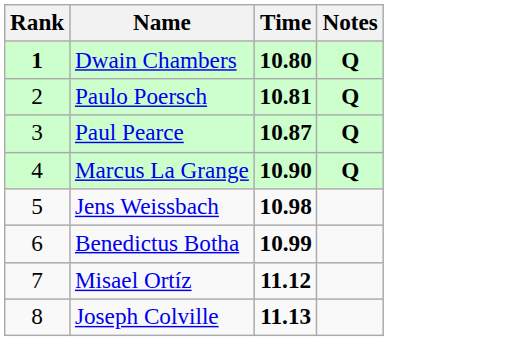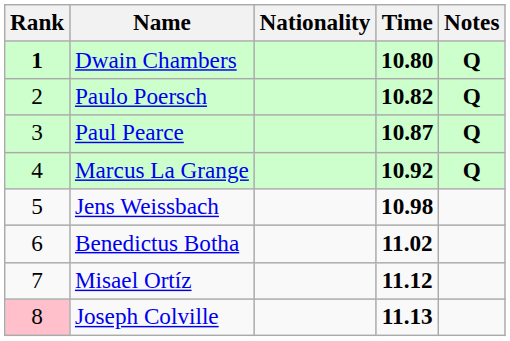+ column: Nationality
Paulo Poersch | Time: 10.81 -> 10.82
Marcus La Grange | Time: 10.90 -> 10.92
Benedictus Botha | Time: 10.99 -> 11.02
Joseph Colville | Rank: no background -> pink background
